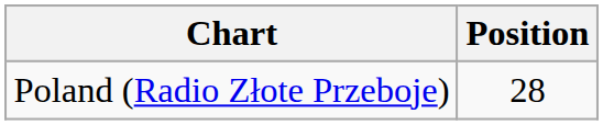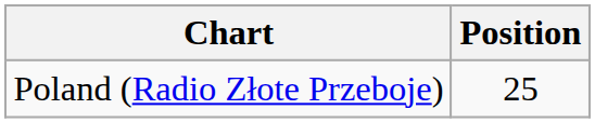Poland (Radio Złote Przeboje) | Position: 28 -> 25
